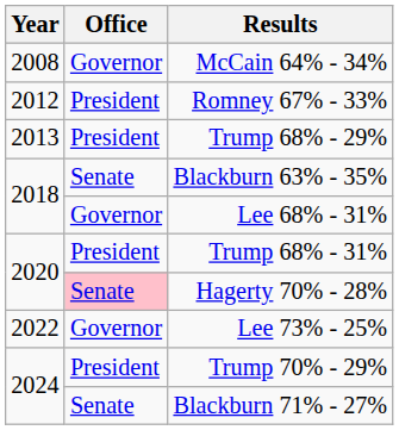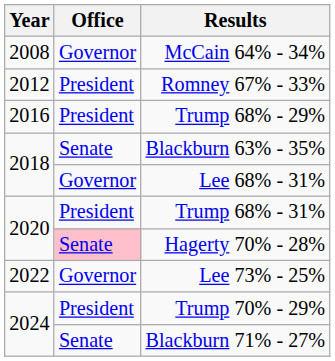Trump 68% - 29% | Year: 2013 -> 2016
